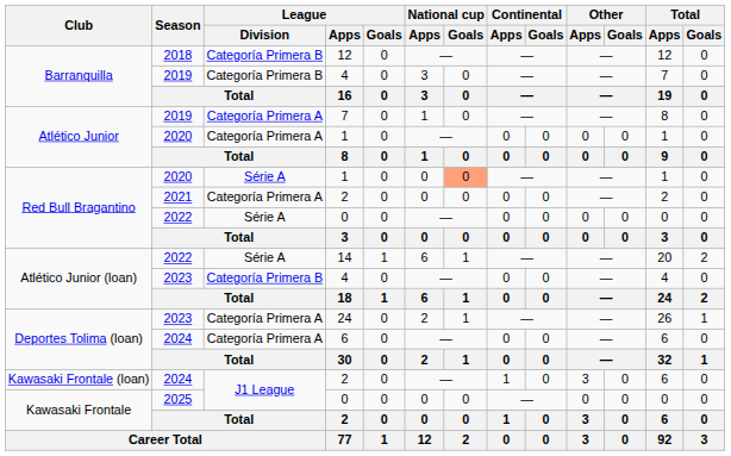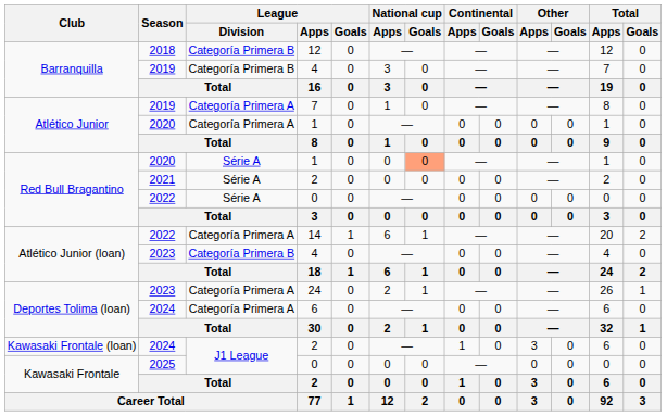Red Bull Bragantino / 2 | League / Division: Categoría Primera A -> Série A
14 | League / Division: Série A -> Categoría Primera A
